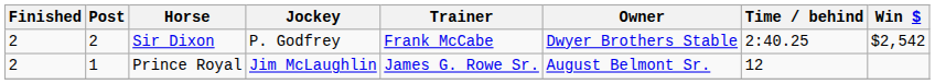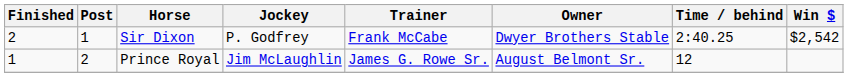Sir Dixon | Post: 2 -> 1
Prince Royal | Finished: 2 -> 1
Prince Royal | Post: 1 -> 2
